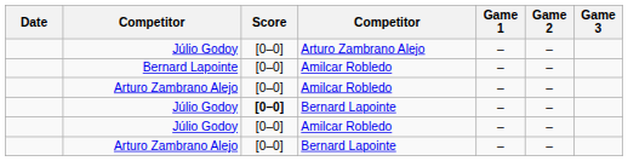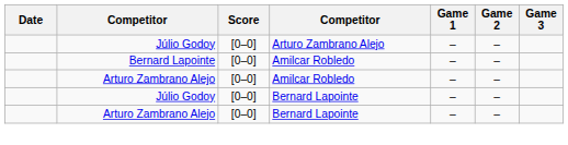Júlio Godoy / Bernard Lapointe | Score: bold -> normal
- row: Júlio Godoy | [0–0] | Amilcar Robledo | – | –
